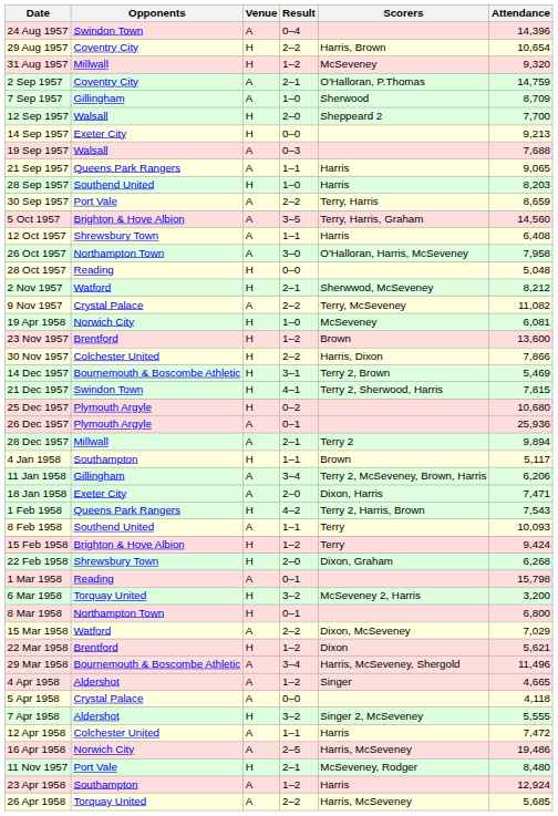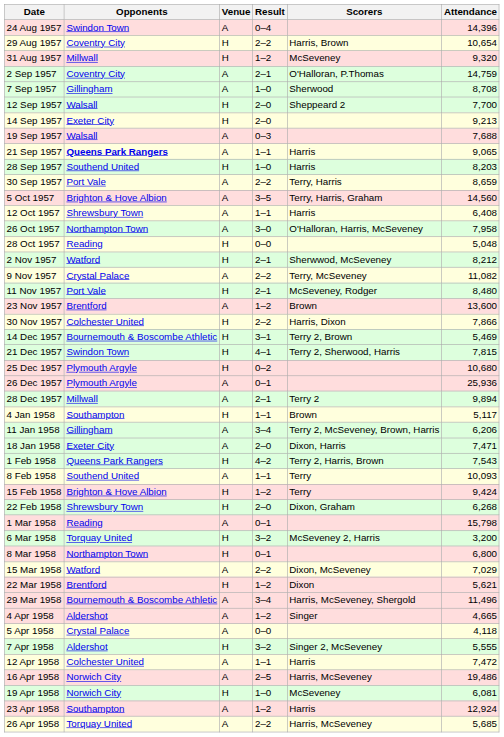7 Sep 1957 | Attendance: 8,709 -> 8,708
14 Sep 1957 | Result: 0–0 -> 2–0
21 Sep 1957 | Opponents: normal -> bold
rows swapped: 11 Nov 1957 <-> 19 Apr 1958
23 Nov 1957 | Venue: H -> A
